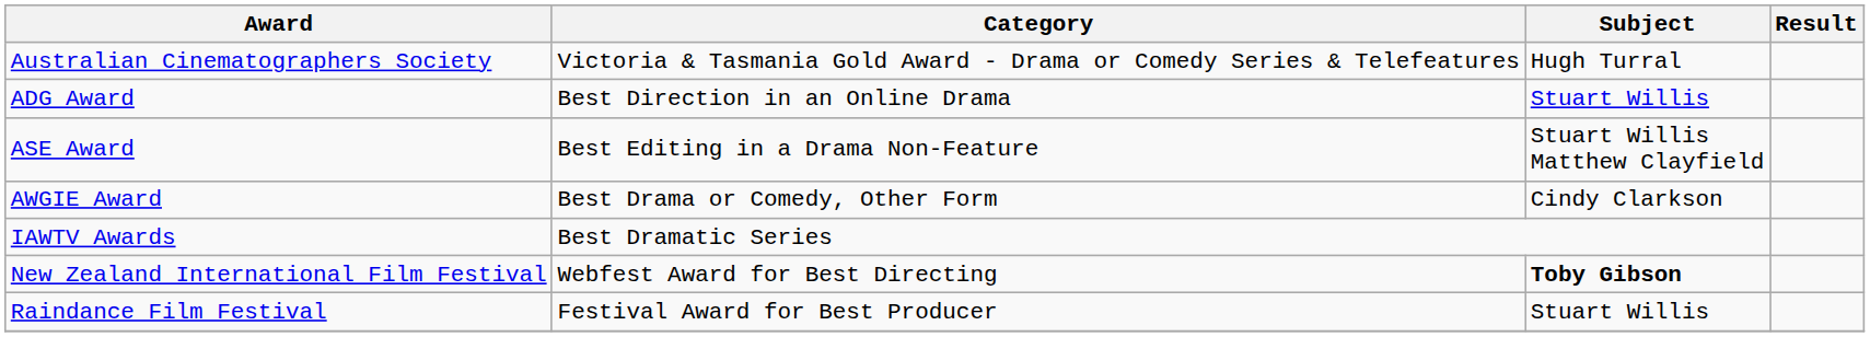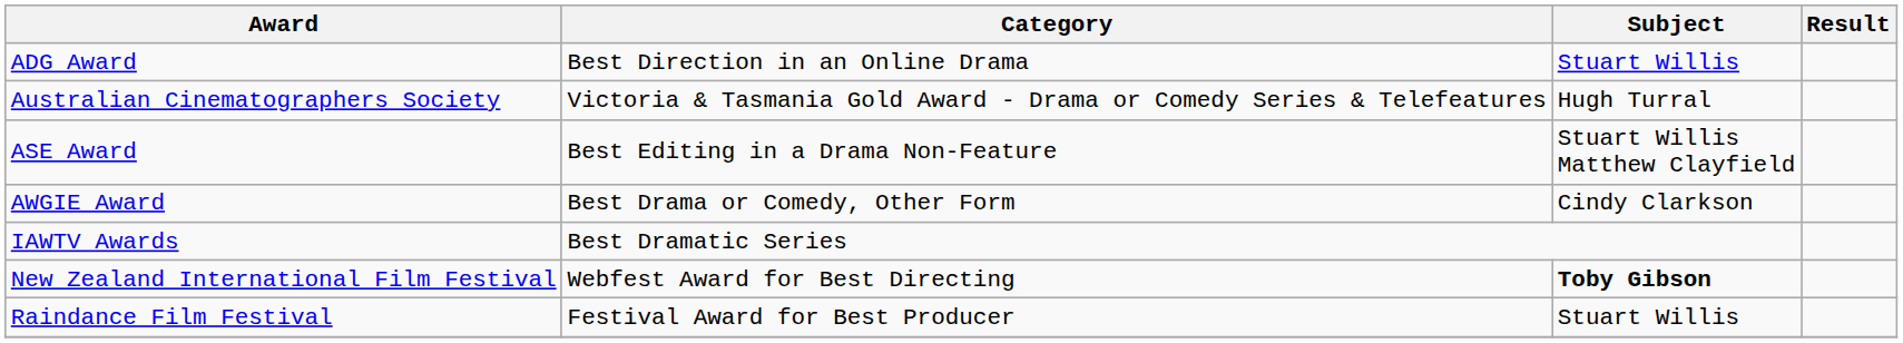rows swapped: Australian Cinematographers Society <-> ADG Award
